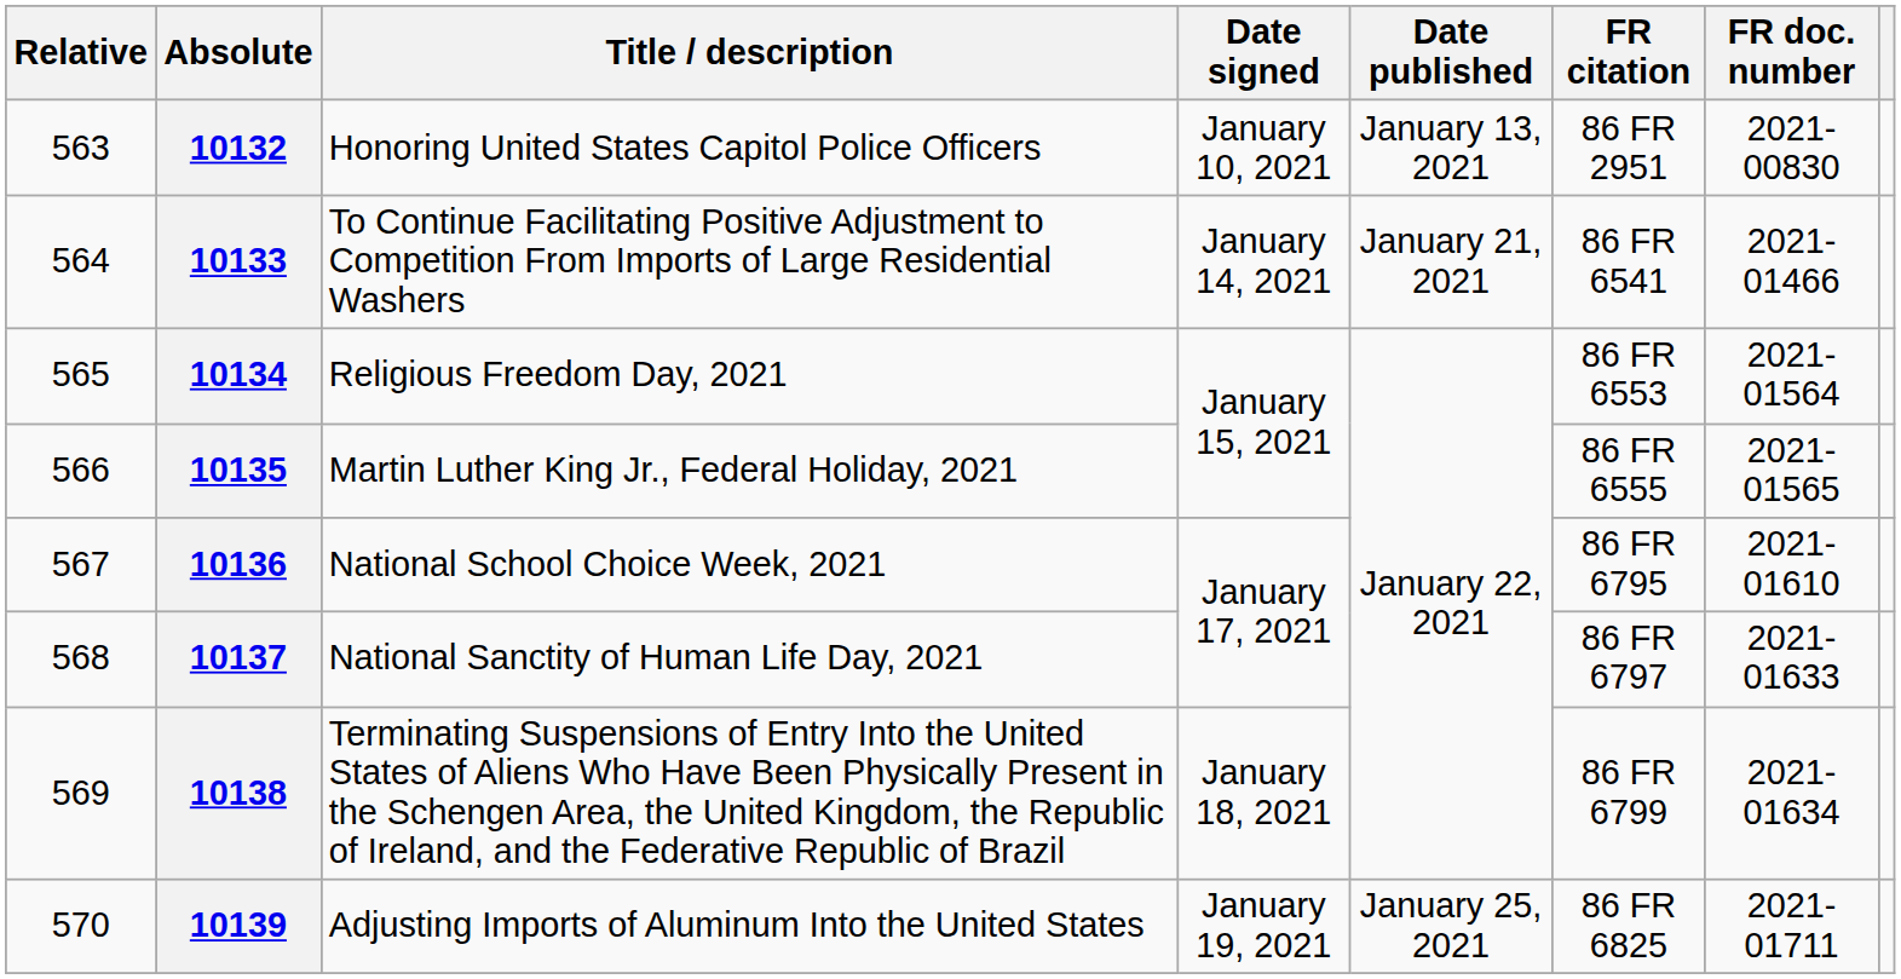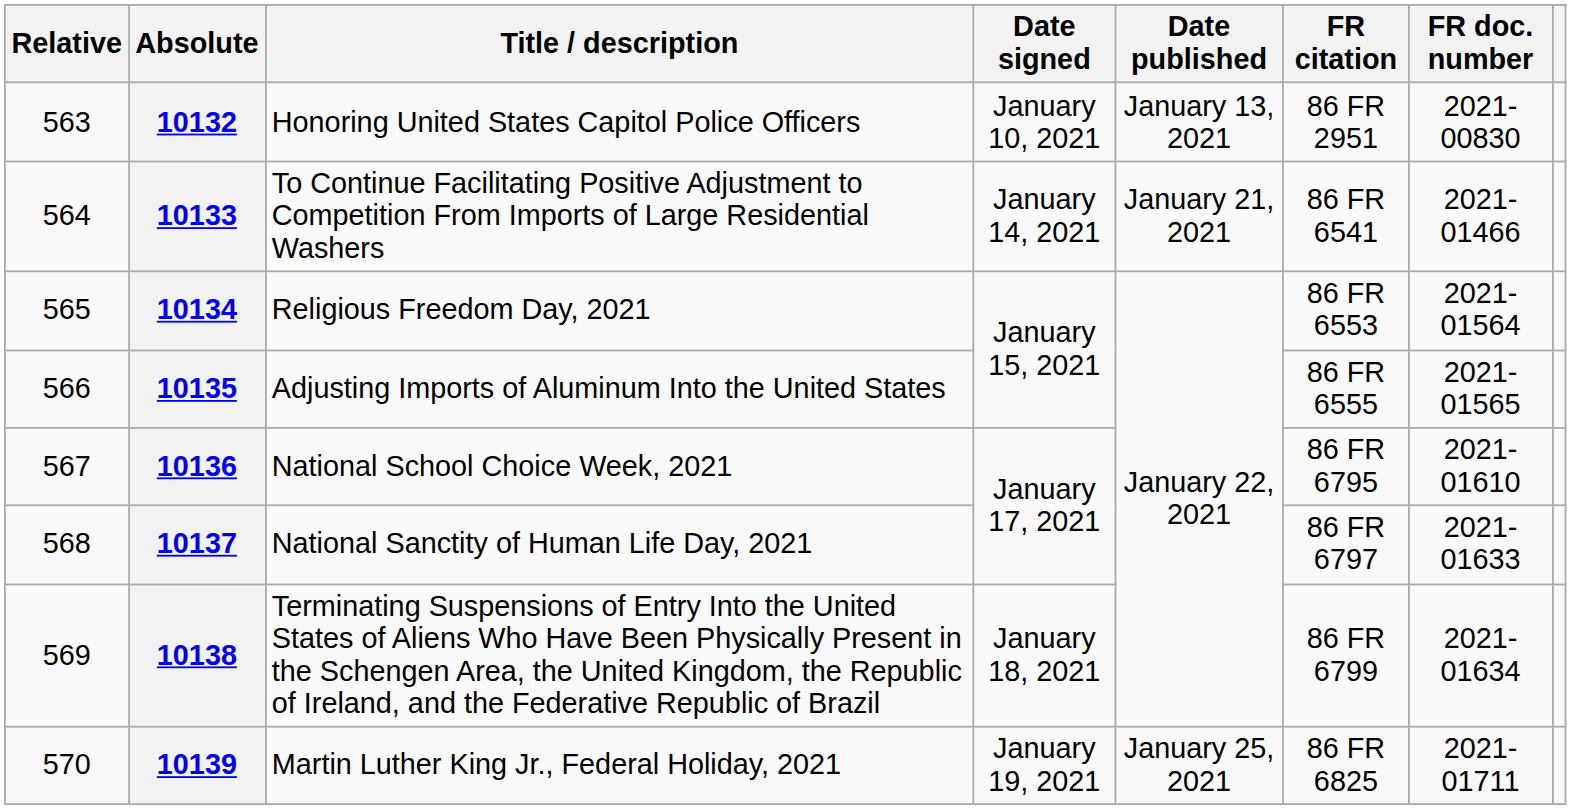10135 | Title / description: Martin Luther King Jr., Federal Holiday, 2021 -> Adjusting Imports of Aluminum Into the United States
10139 | Title / description: Adjusting Imports of Aluminum Into the United States -> Martin Luther King Jr., Federal Holiday, 2021
